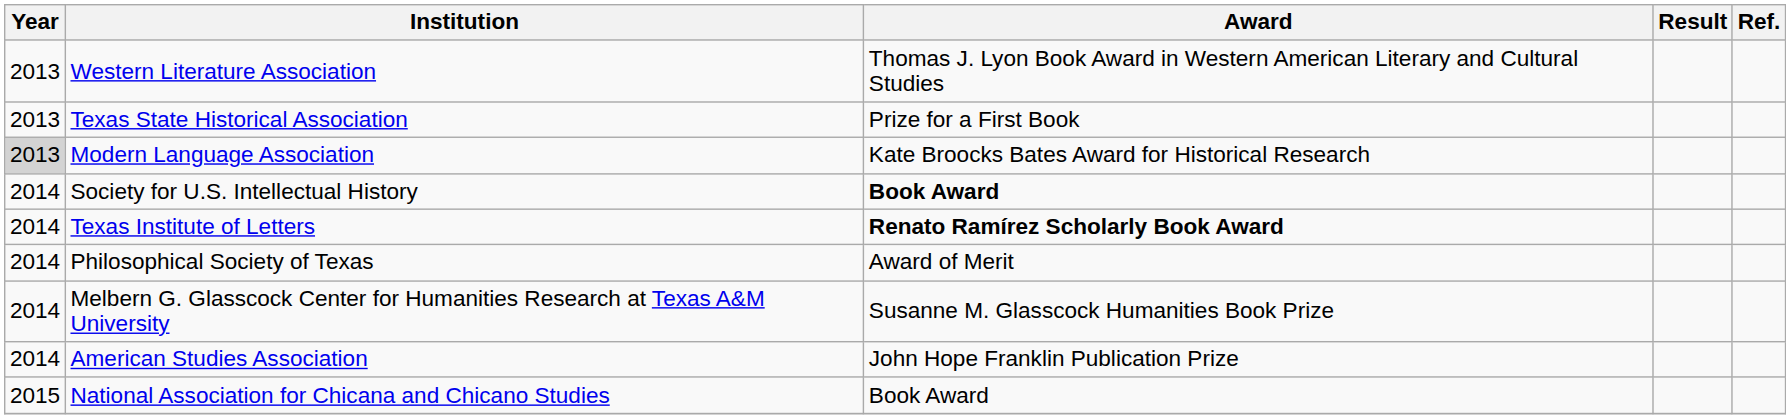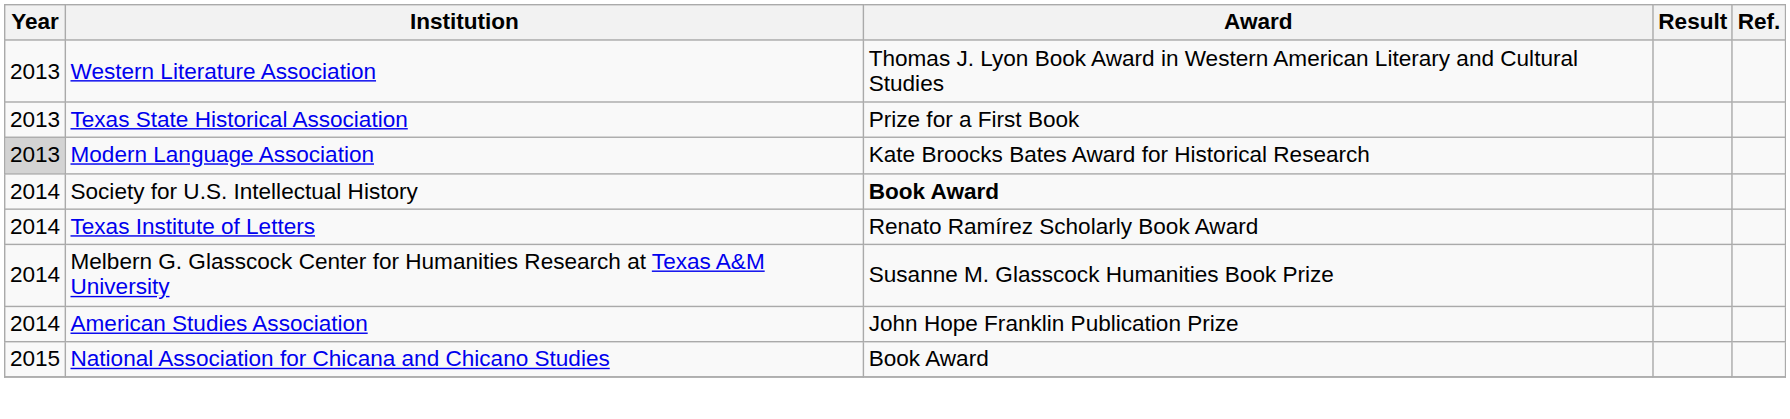Texas Institute of Letters | Award: bold -> normal
- row: 2014 | Philosophical Society of Texas | Award of Merit
